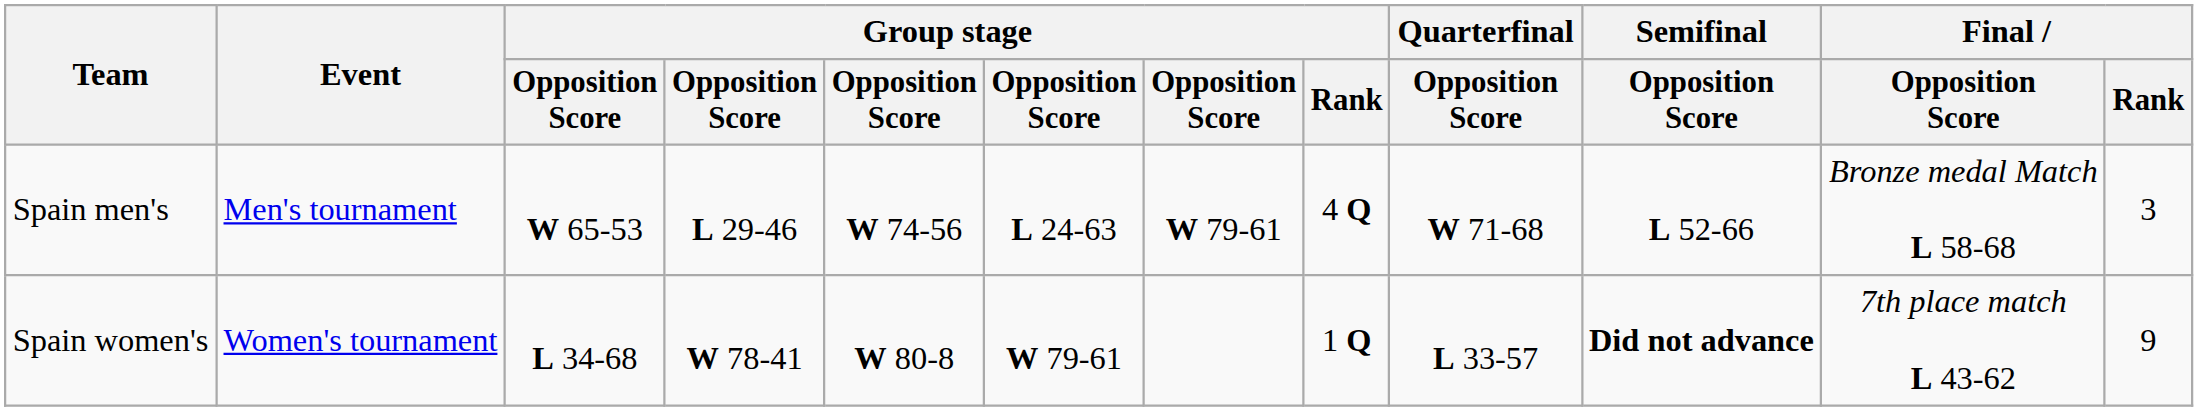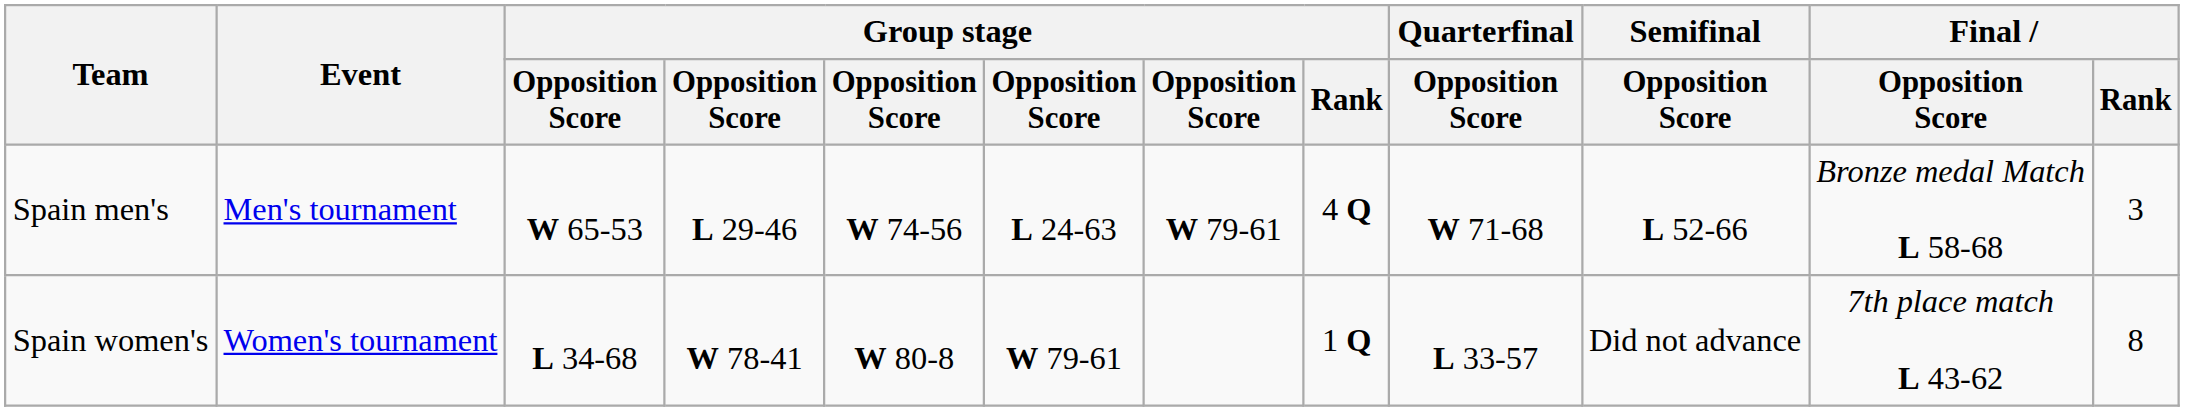Spain women's | Semifinal / Opposition Score: bold -> normal
Spain women's | Final / Rank: 9 -> 8
